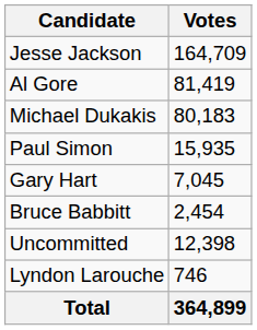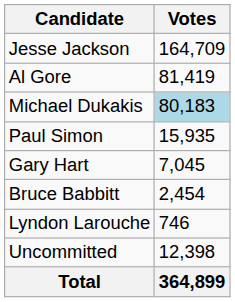Michael Dukakis | Votes: no background -> lightblue background
rows swapped: Lyndon Larouche <-> Uncommitted
